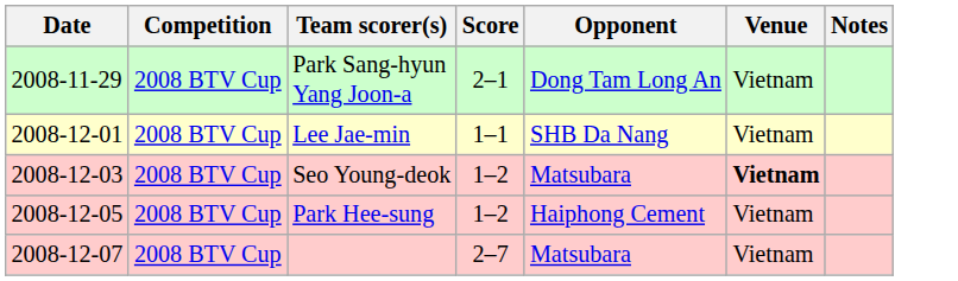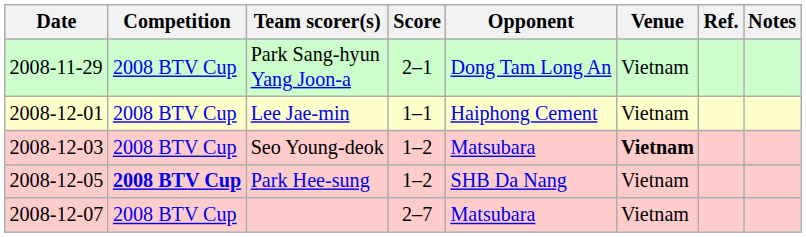+ column: Ref.
Lee Jae-min | Opponent: SHB Da Nang -> Haiphong Cement
Park Hee-sung | Competition: normal -> bold
Park Hee-sung | Opponent: Haiphong Cement -> SHB Da Nang
